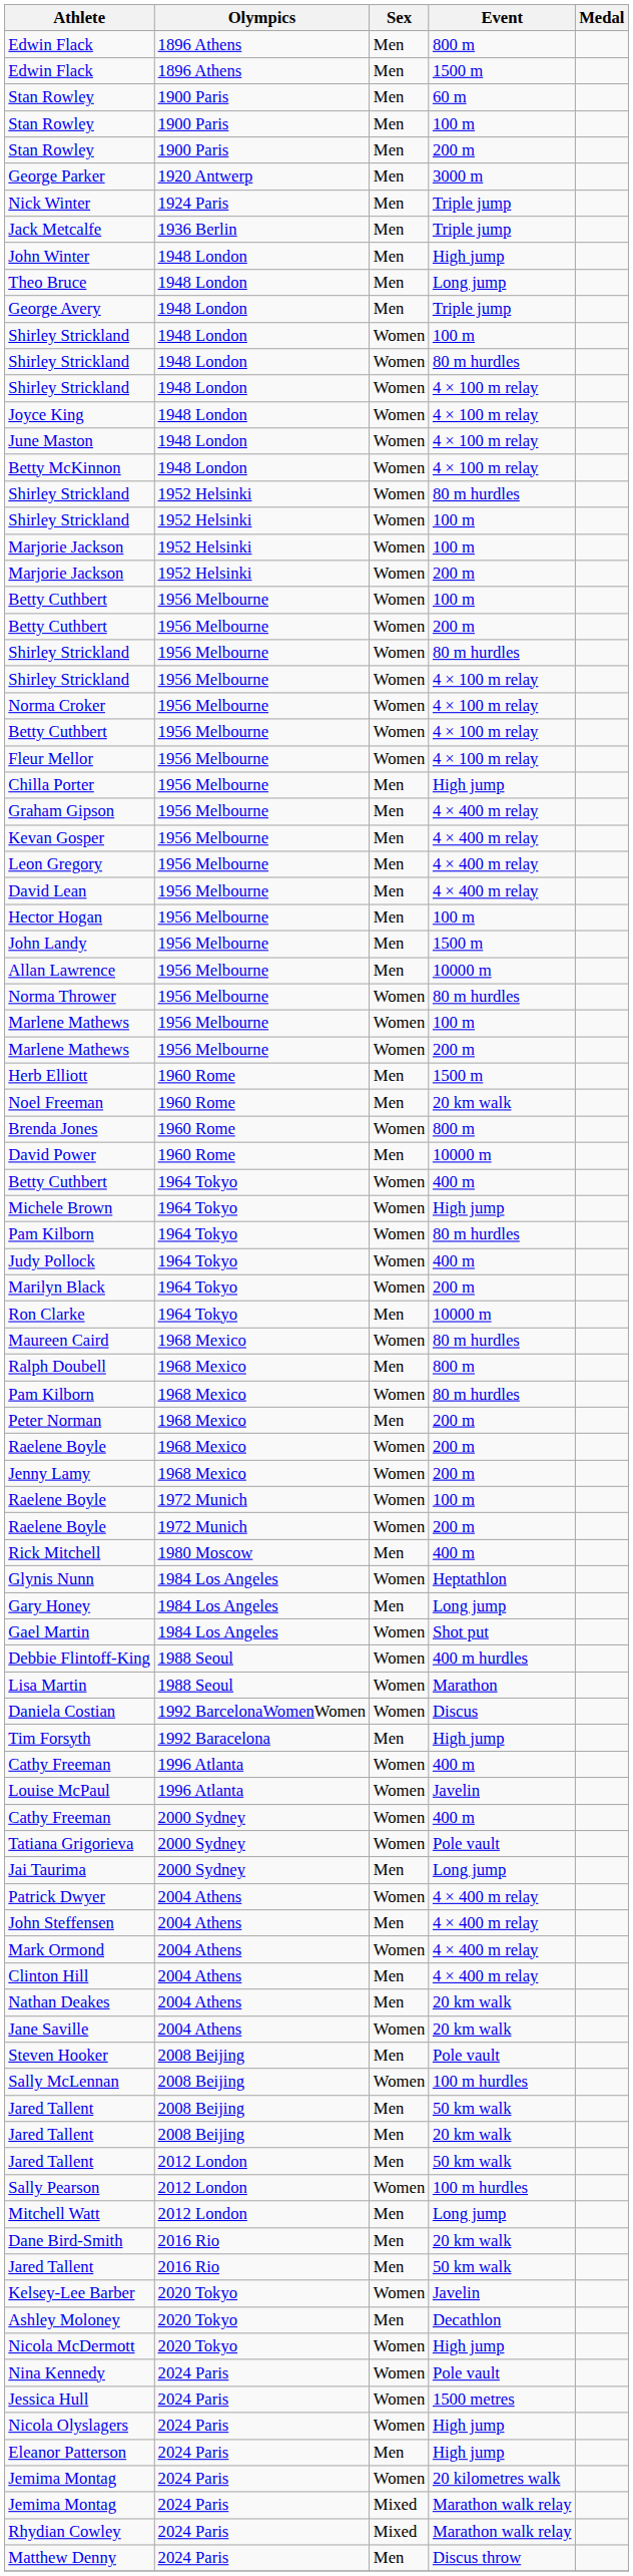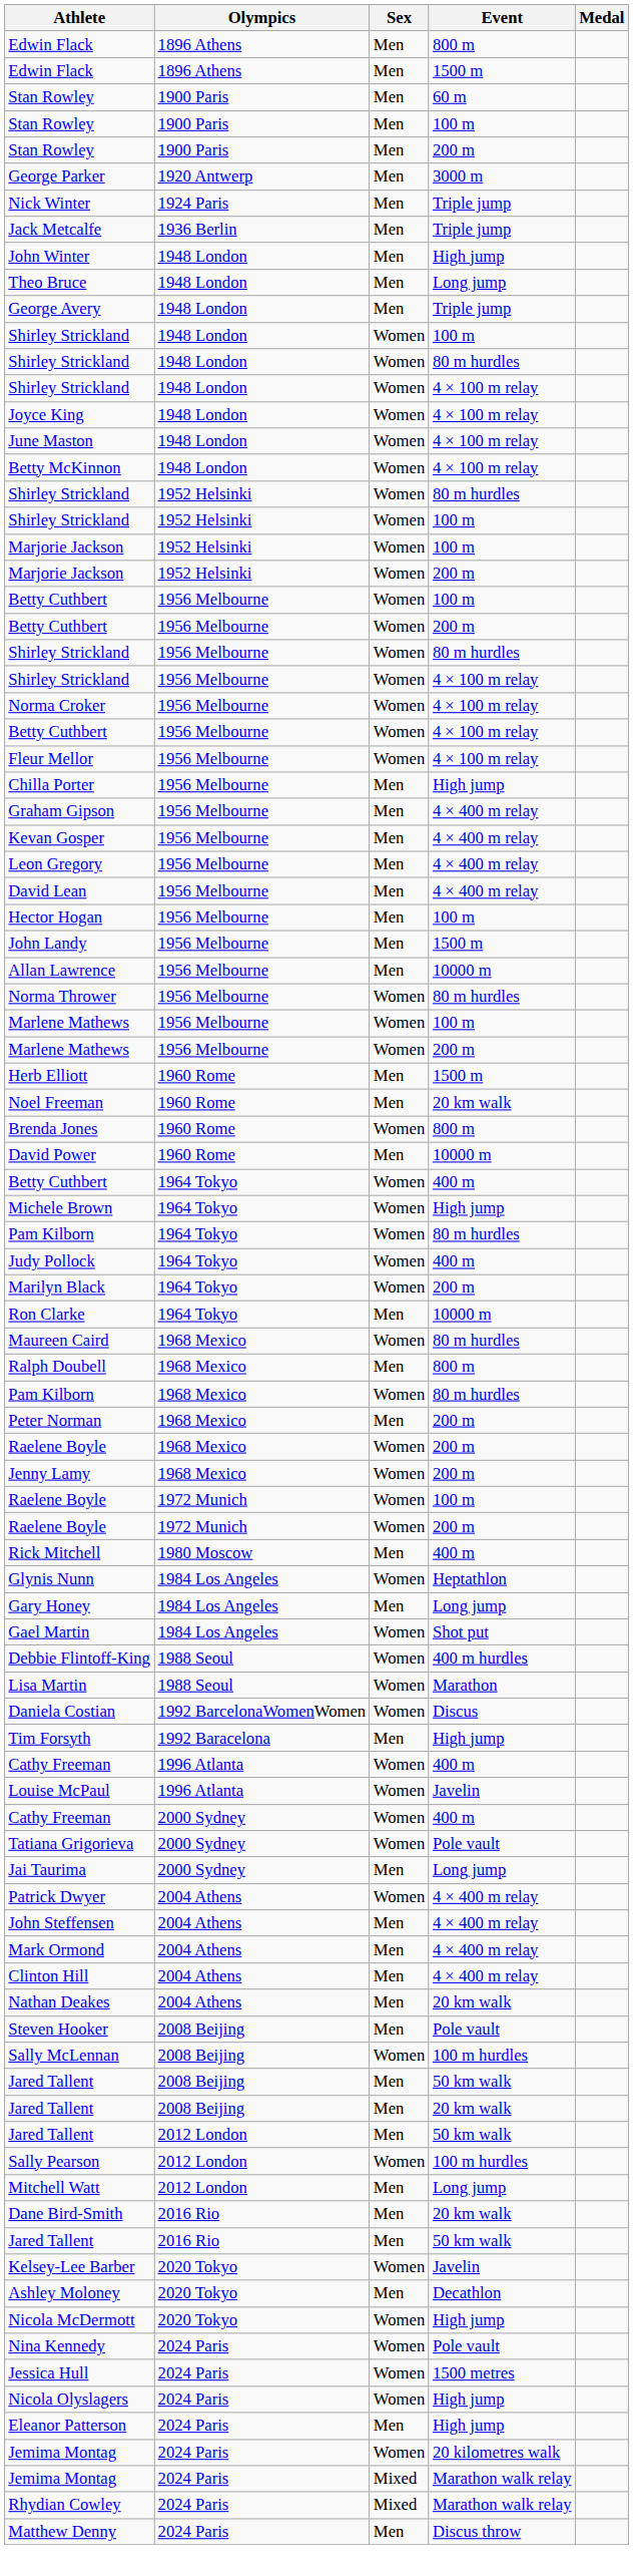Mark Ormond | Sex: Women -> Men
- row: Jane Saville | 2004 Athens | Women | 20 km walk
